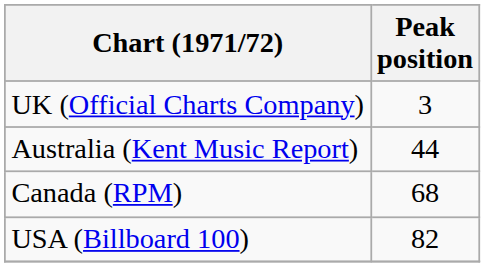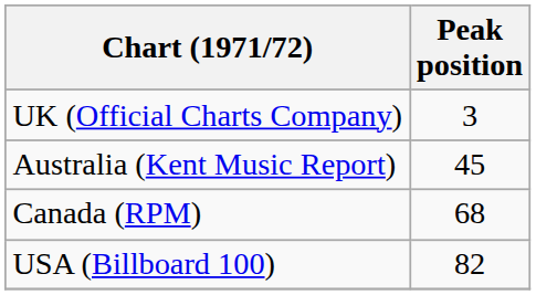Australia (Kent Music Report) | Peak position: 44 -> 45
